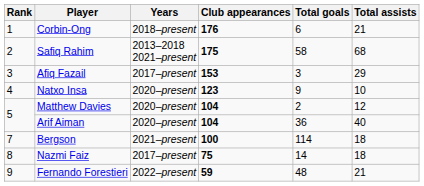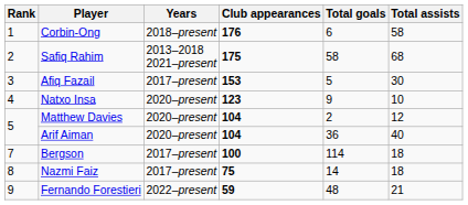Corbin-Ong | Total assists: 21 -> 58
Afiq Fazail | Total goals: 3 -> 5
Afiq Fazail | Total assists: 29 -> 30
Bergson | Years: 2021–present -> 2017–present
